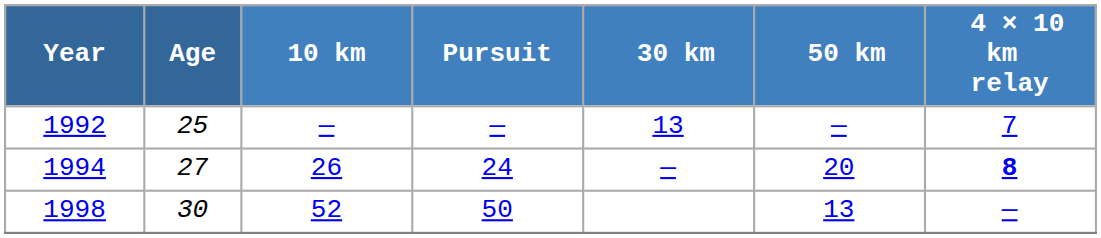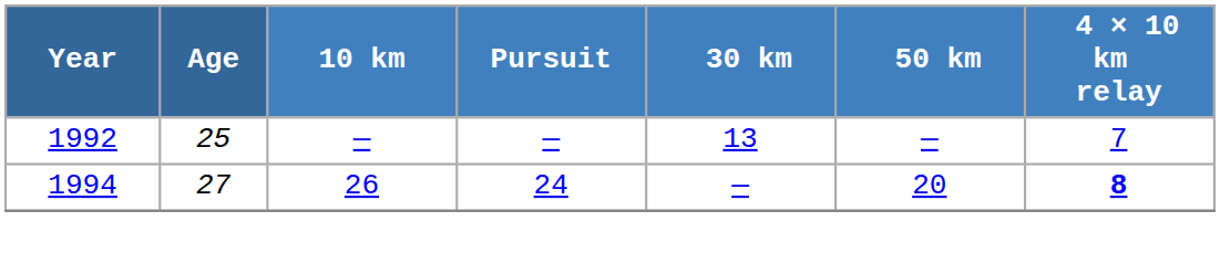- row: 1998 | 30 | 52 | 50 | 13 | —
